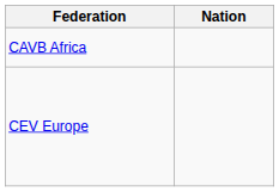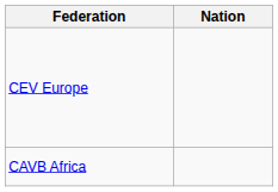rows swapped: CAVB Africa <-> CEV Europe
